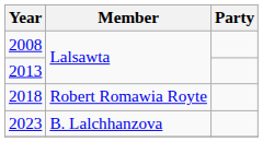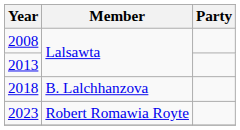2018 | Member: Robert Romawia Royte -> B. Lalchhanzova
2023 | Member: B. Lalchhanzova -> Robert Romawia Royte
